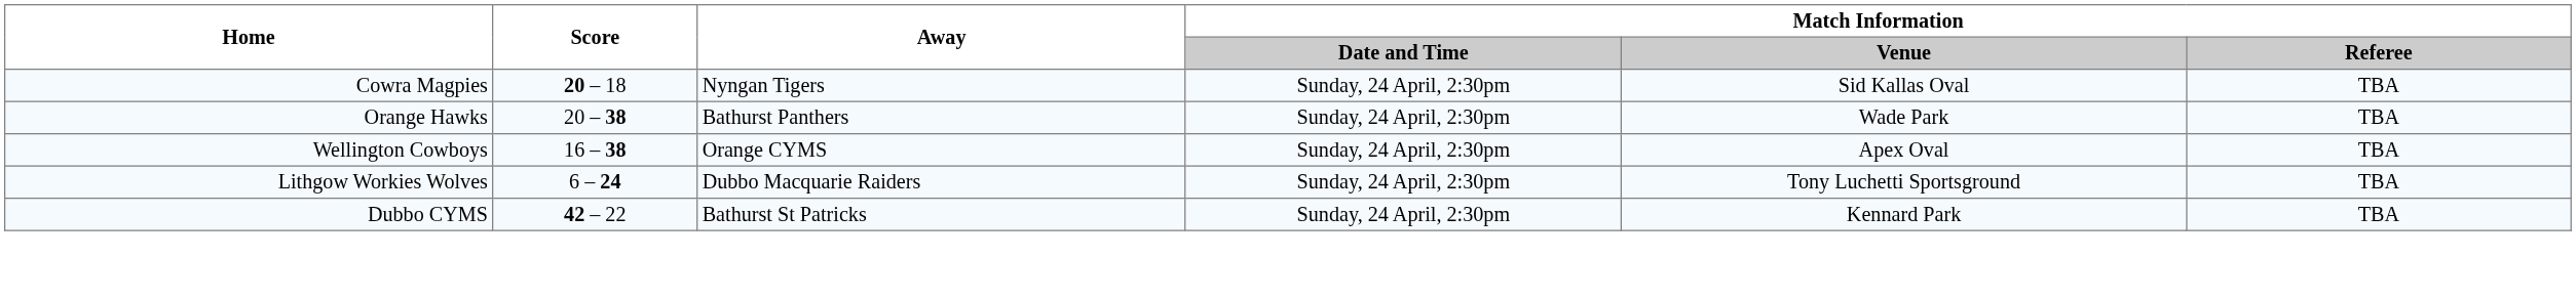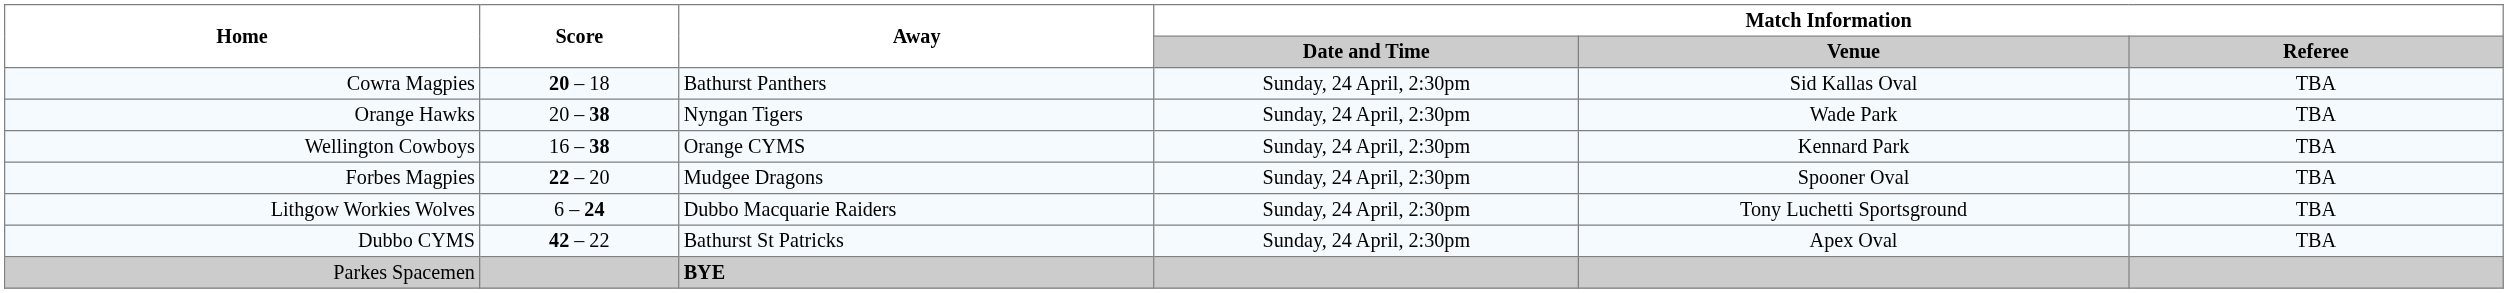Cowra Magpies | Away: Nyngan Tigers -> Bathurst Panthers
Orange Hawks | Away: Bathurst Panthers -> Nyngan Tigers
Wellington Cowboys | Match Information / Venue: Apex Oval -> Kennard Park
+ row: Forbes Magpies | 22 – 20 | Mudgee Dragons | Sunday, 24 April, 2:30pm | Spooner Oval | TBA
Dubbo CYMS | Match Information / Venue: Kennard Park -> Apex Oval
+ row: Parkes Spacemen | BYE
